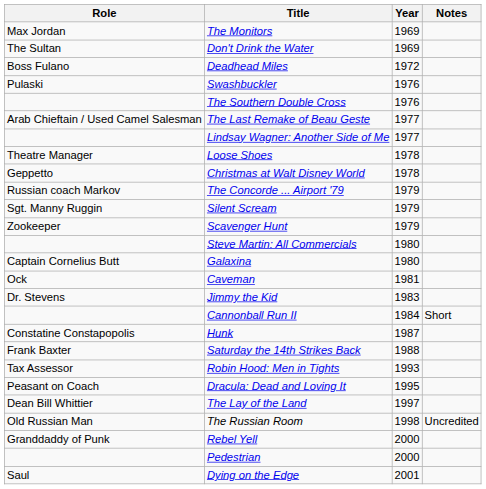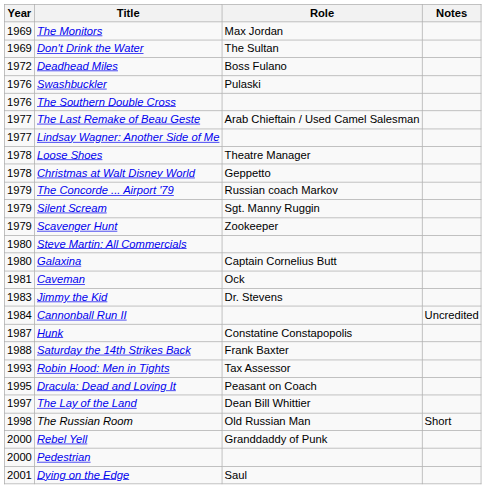columns swapped: Year <-> Role
Cannonball Run II | Notes: Short -> Uncredited
The Russian Room | Notes: Uncredited -> Short
